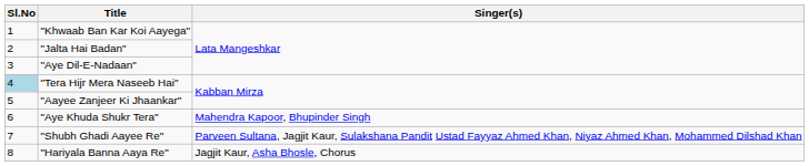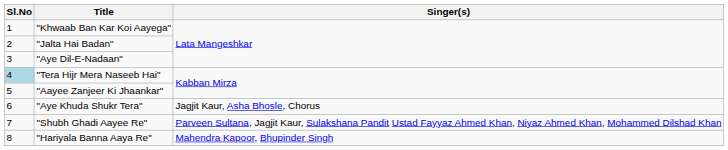"Aye Khuda Shukr Tera" | Singer(s): Mahendra Kapoor, Bhupinder Singh -> Jagjit Kaur, Asha Bhosle, Chorus
"Hariyala Banna Aaya Re" | Singer(s): Jagjit Kaur, Asha Bhosle, Chorus -> Mahendra Kapoor, Bhupinder Singh
